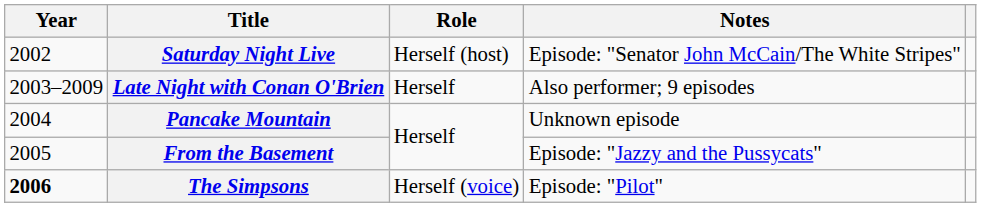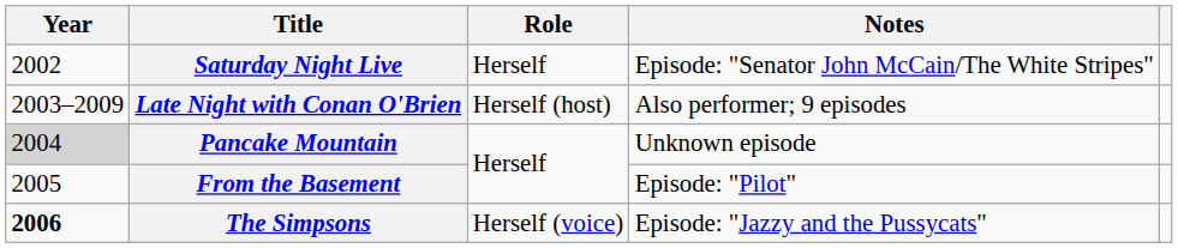Saturday Night Live | Role: Herself (host) -> Herself
Late Night with Conan O'Brien | Role: Herself -> Herself (host)
Pancake Mountain | Year: no background -> lightgrey background
From the Basement | Notes: Episode: "Jazzy and the Pussycats" -> Episode: "Pilot"
The Simpsons | Notes: Episode: "Pilot" -> Episode: "Jazzy and the Pussycats"
